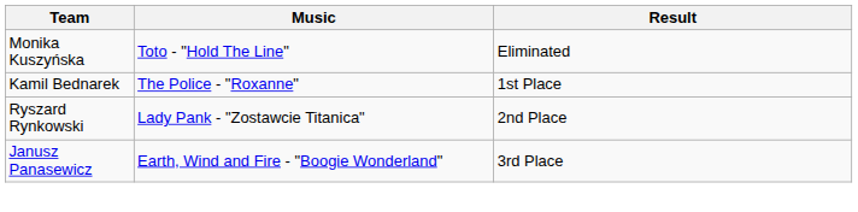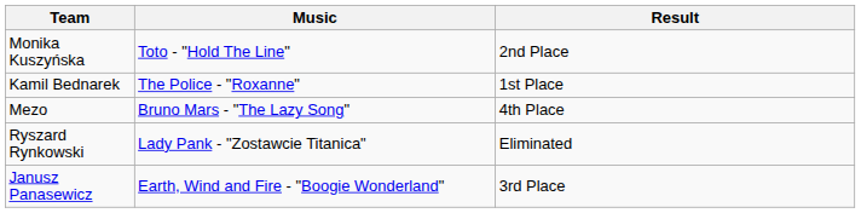Monika Kuszyńska | Result: Eliminated -> 2nd Place
+ row: Mezo | Bruno Mars - "The Lazy Song" | 4th Place
Ryszard Rynkowski | Result: 2nd Place -> Eliminated
